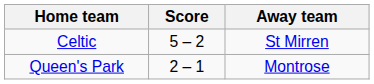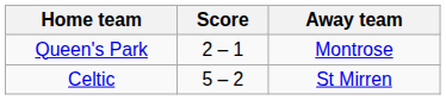rows swapped: Queen's Park <-> Celtic
